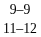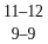rows swapped: 11–12 <-> 9–9
